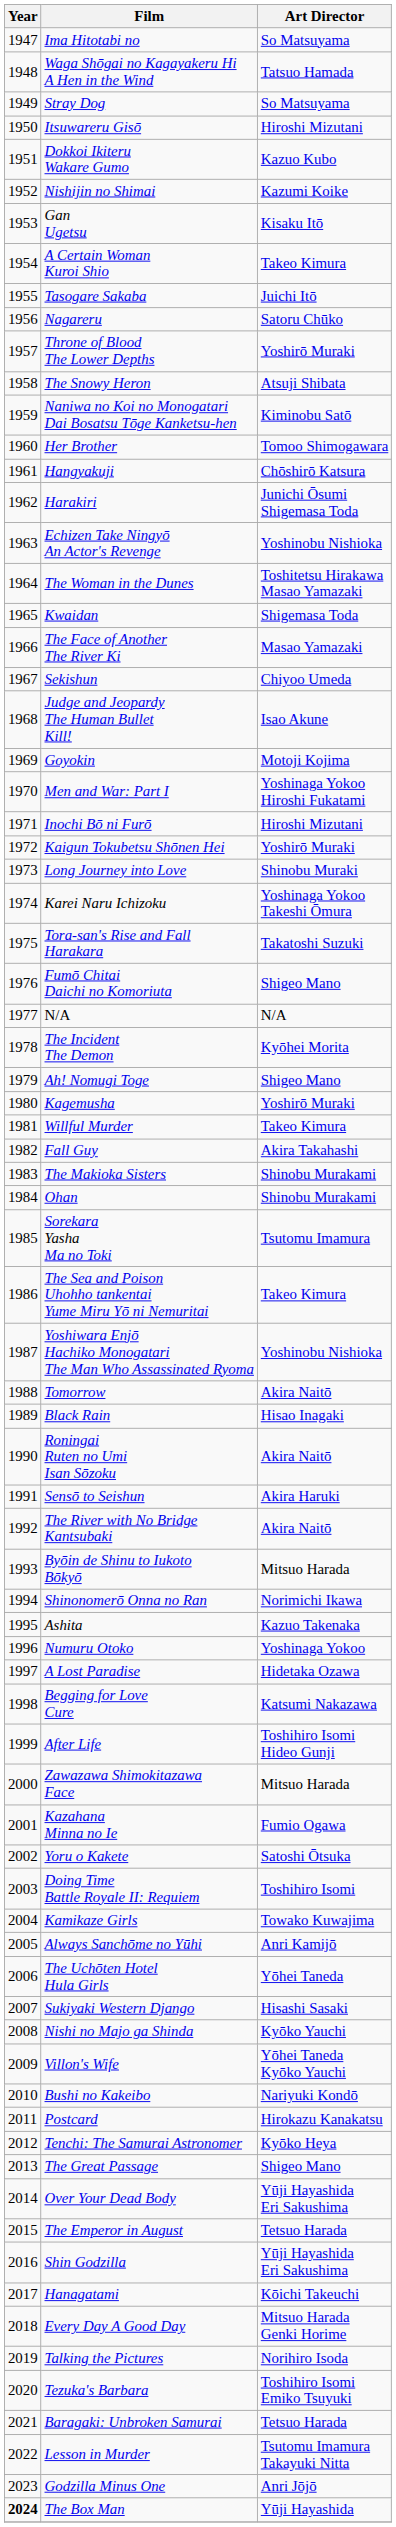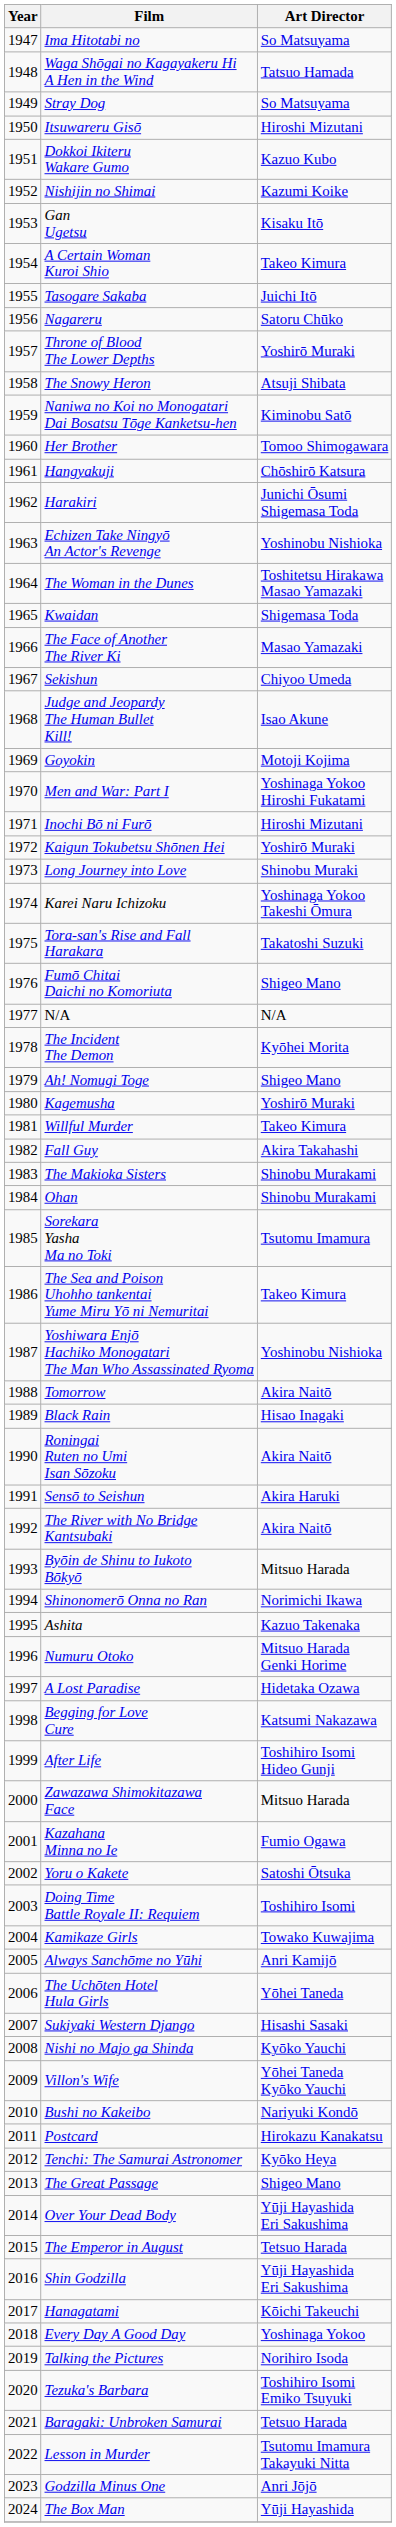Numuru Otoko | Art Director: Yoshinaga Yokoo -> Mitsuo Harada Genki Horime
Every Day A Good Day | Art Director: Mitsuo Harada Genki Horime -> Yoshinaga Yokoo
The Box Man | Year: bold -> normal
